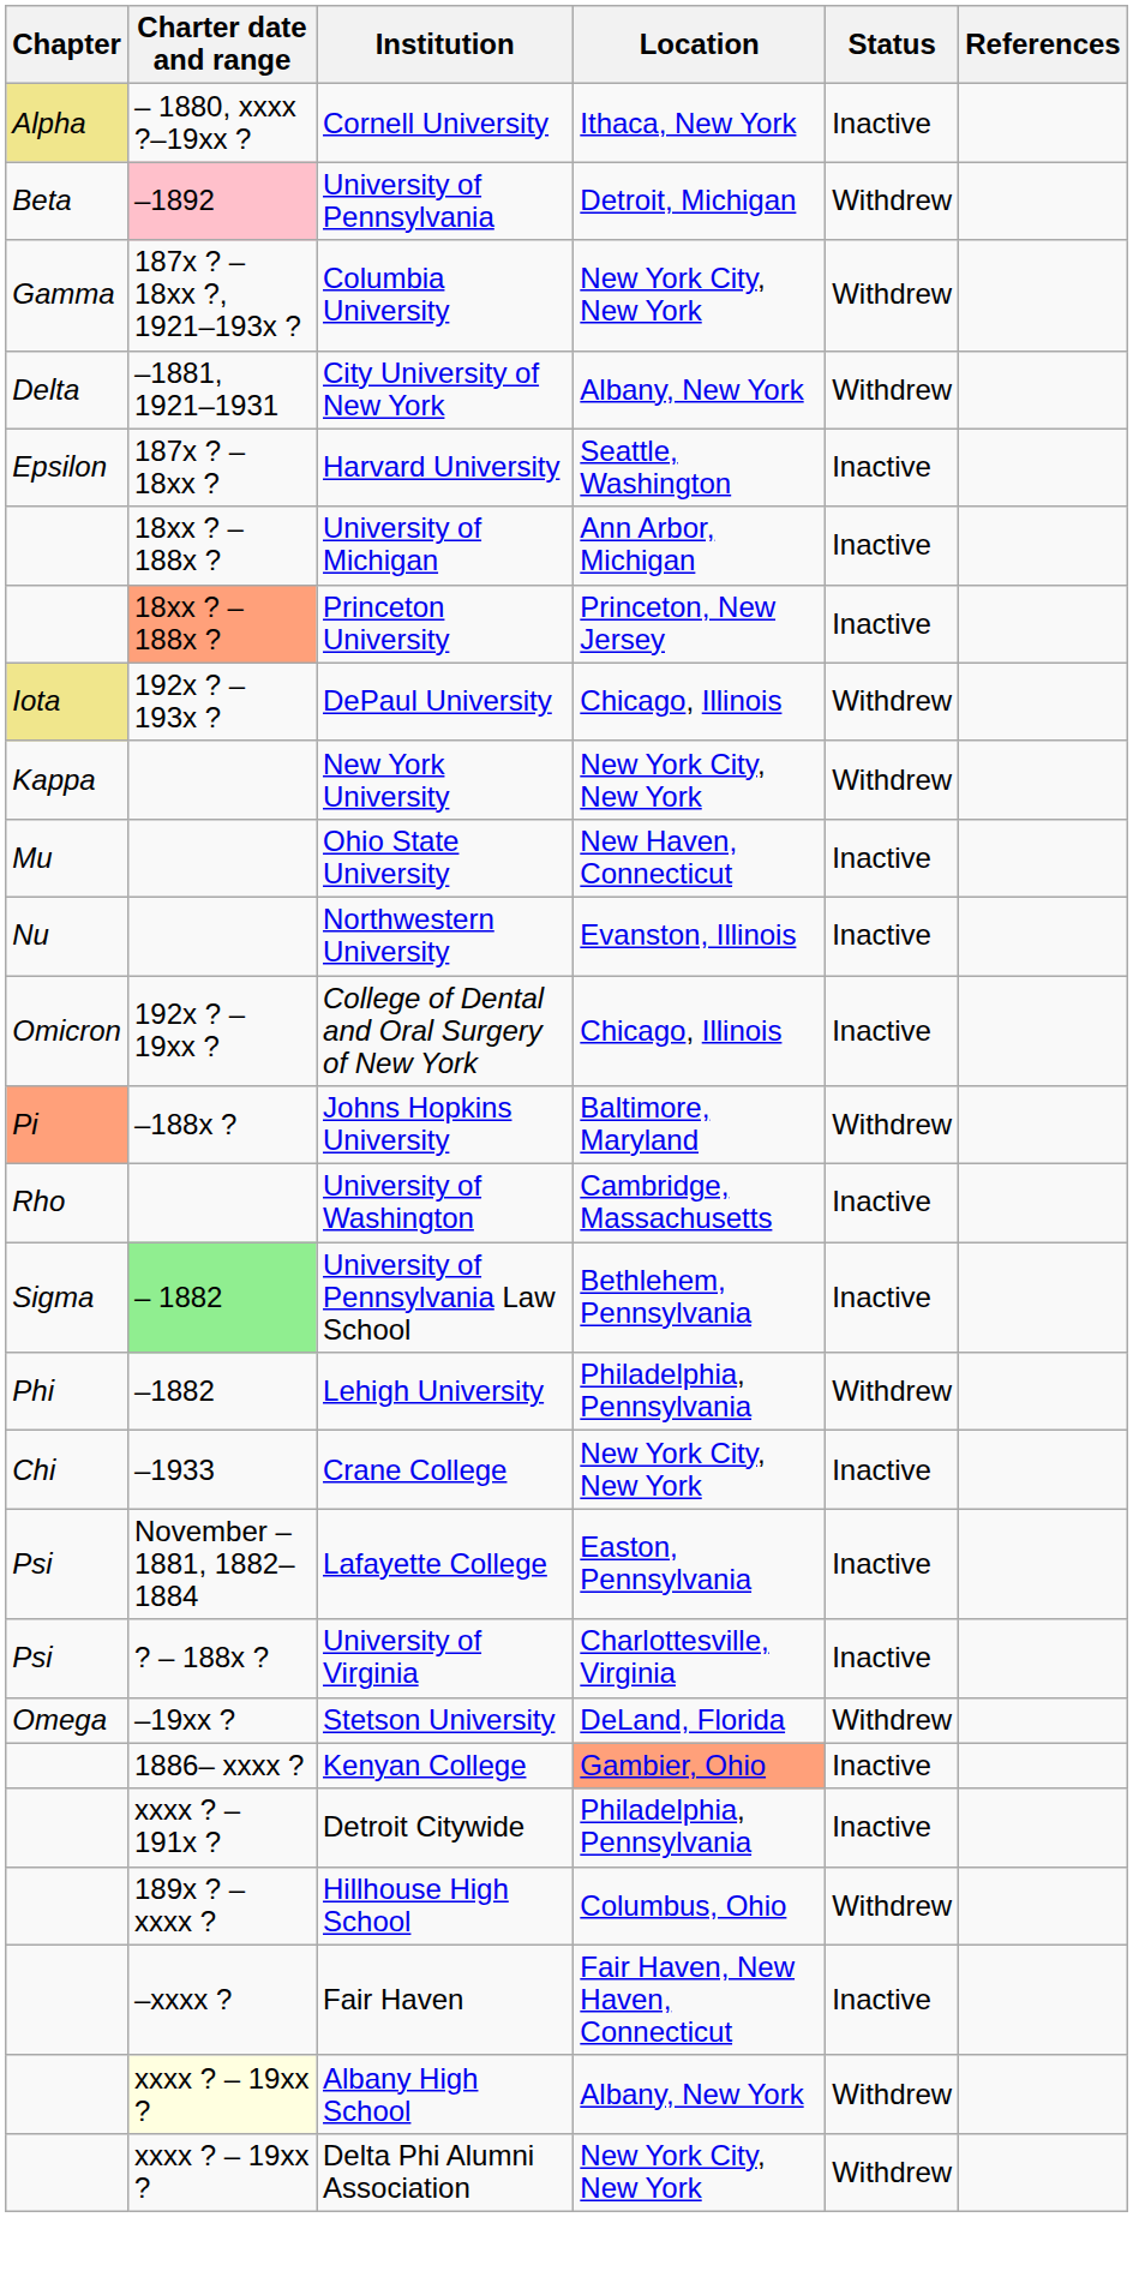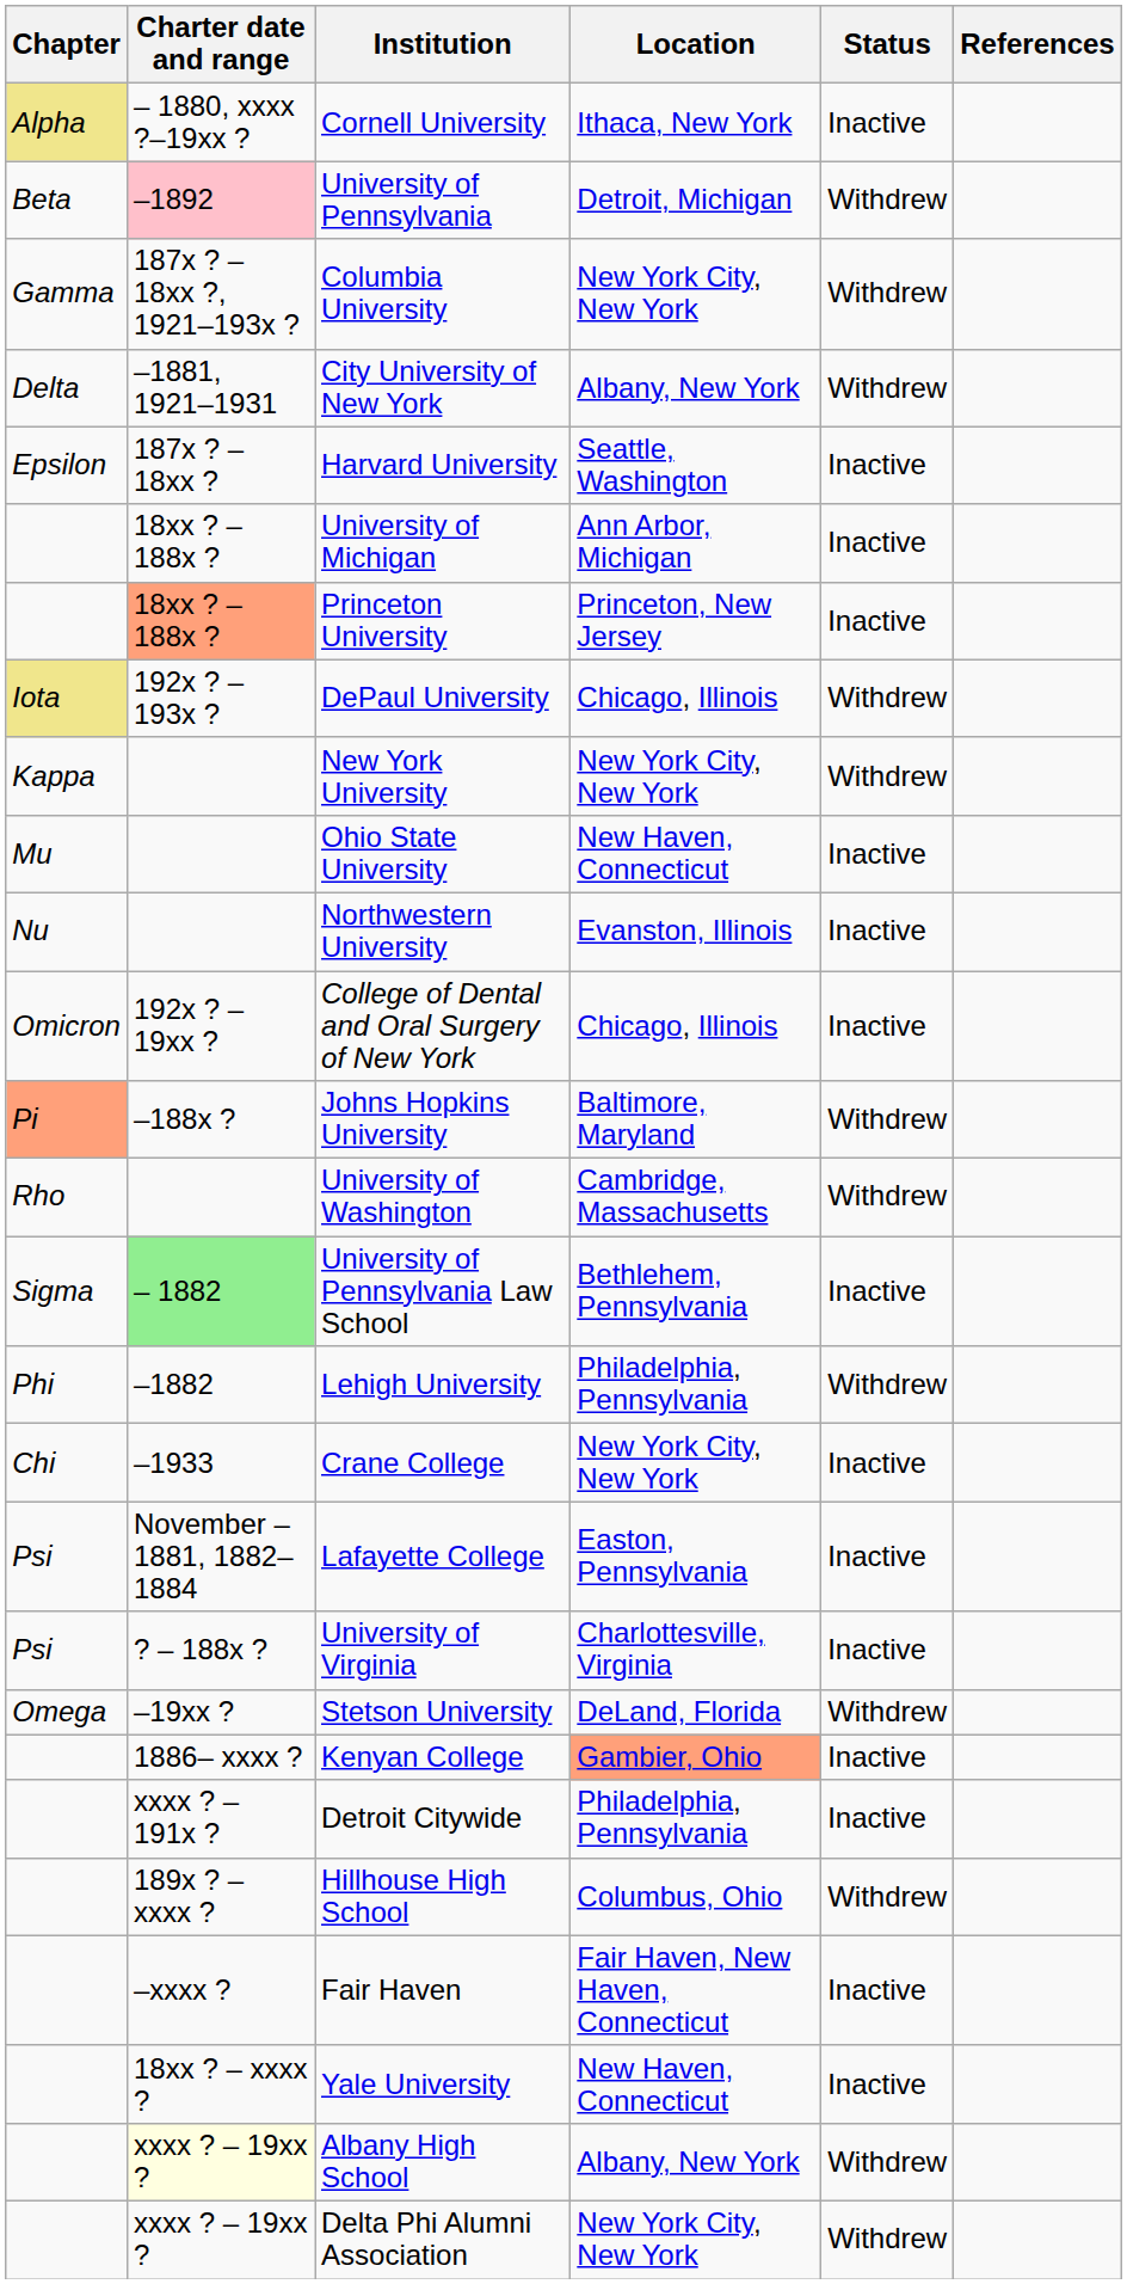University of Washington | Status: Inactive -> Withdrew
+ row: 18xx ? – xxxx ? | Yale University | New Haven, Connecticut | Inactive
